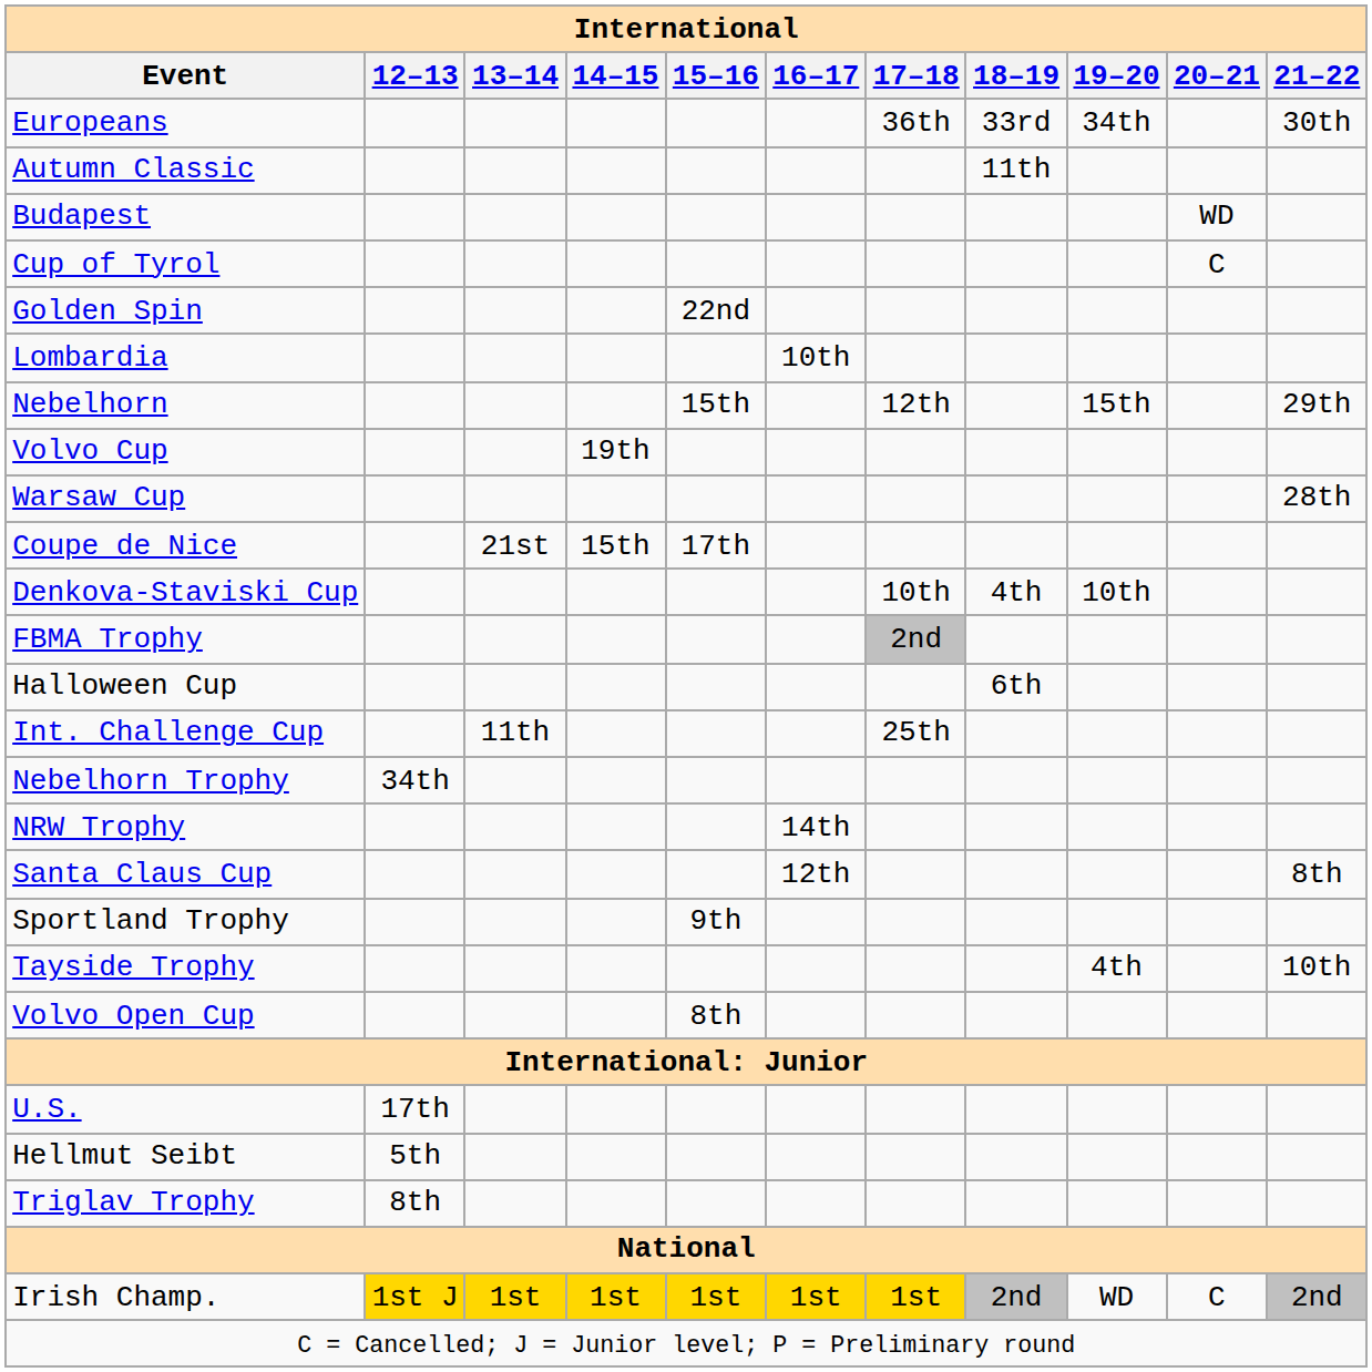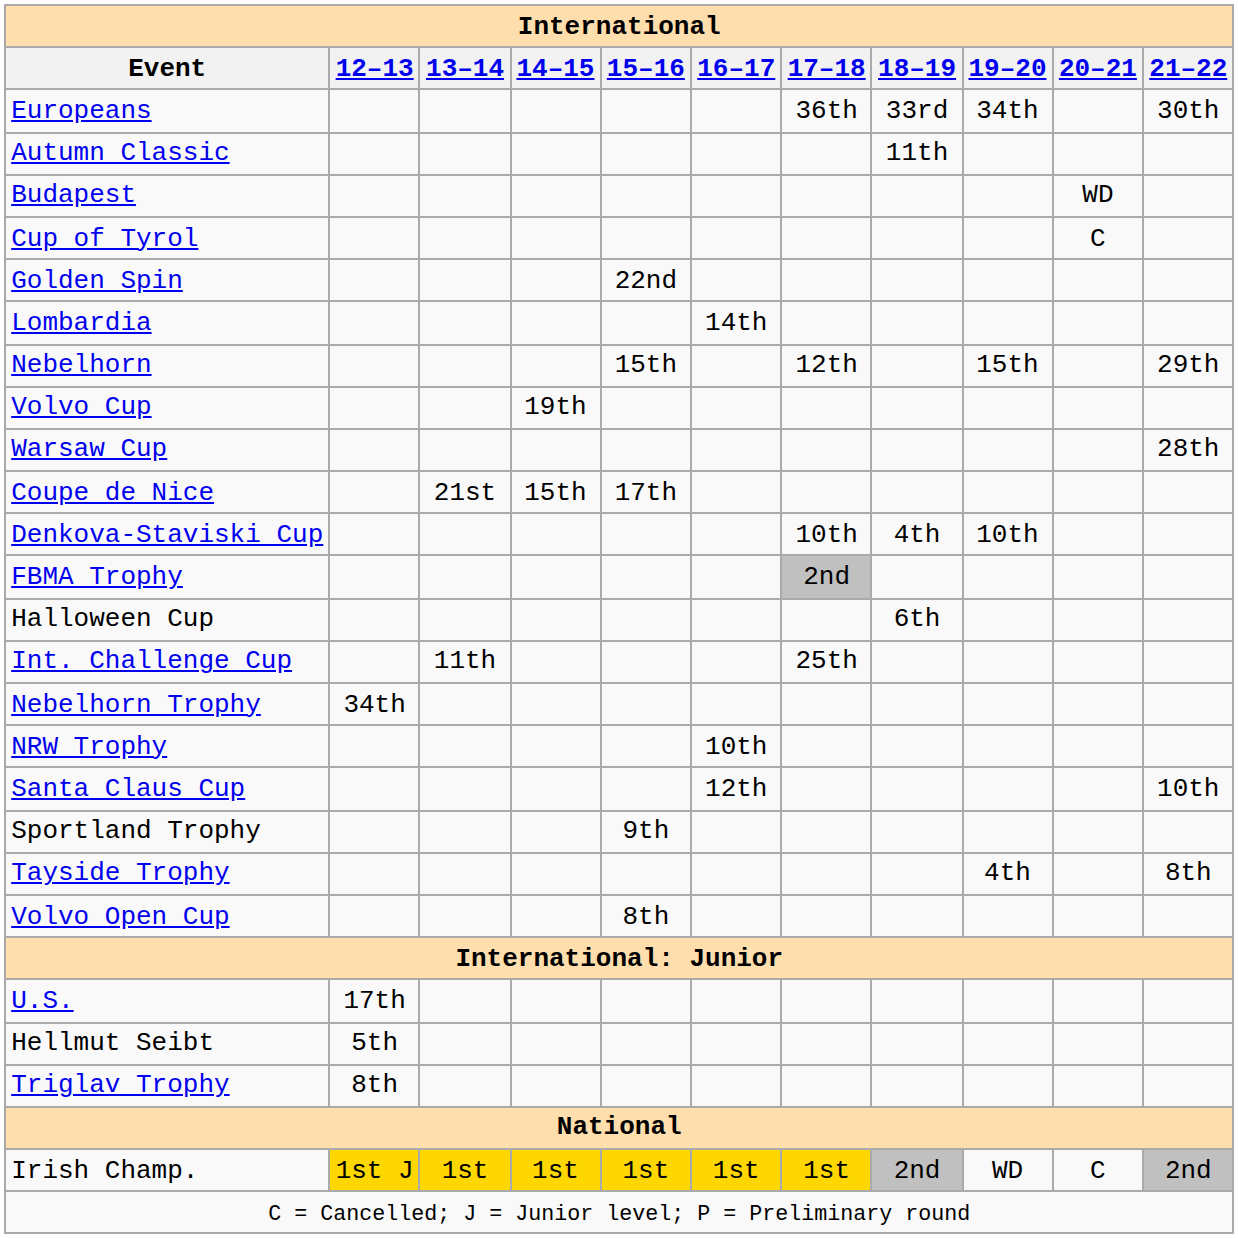Lombardia | 16–17: 10th -> 14th
NRW Trophy | 16–17: 14th -> 10th
Santa Claus Cup | 21–22: 8th -> 10th
Tayside Trophy | 21–22: 10th -> 8th
